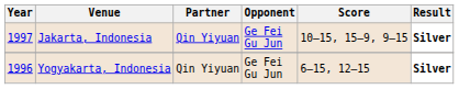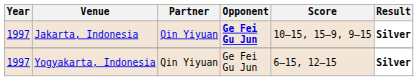Jakarta, Indonesia | Opponent: normal -> bold
Yogyakarta, Indonesia | Year: 1996 -> 1997
